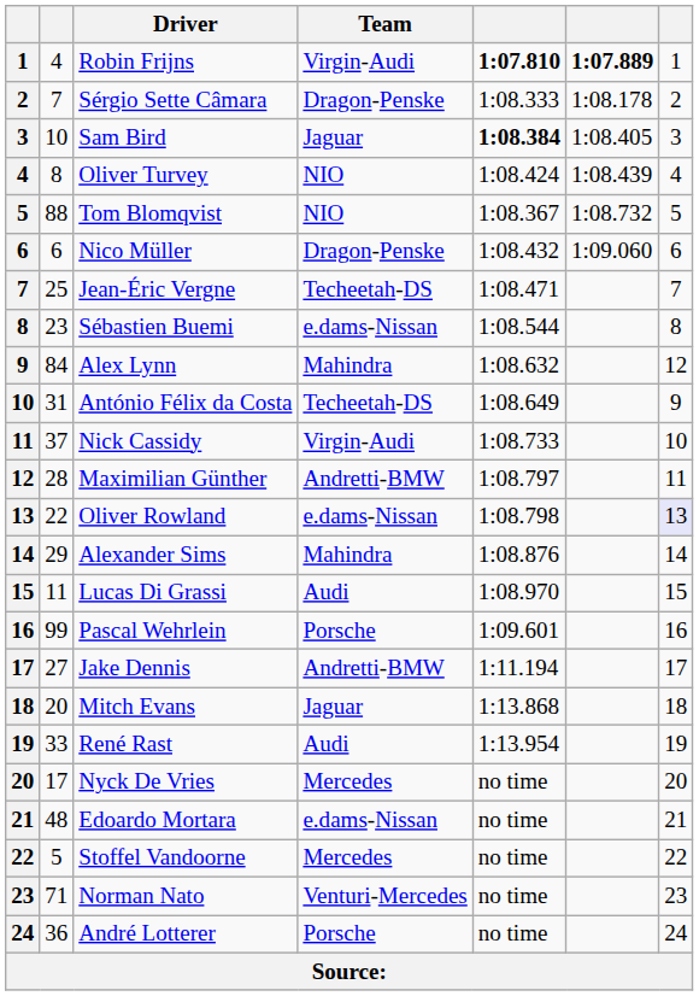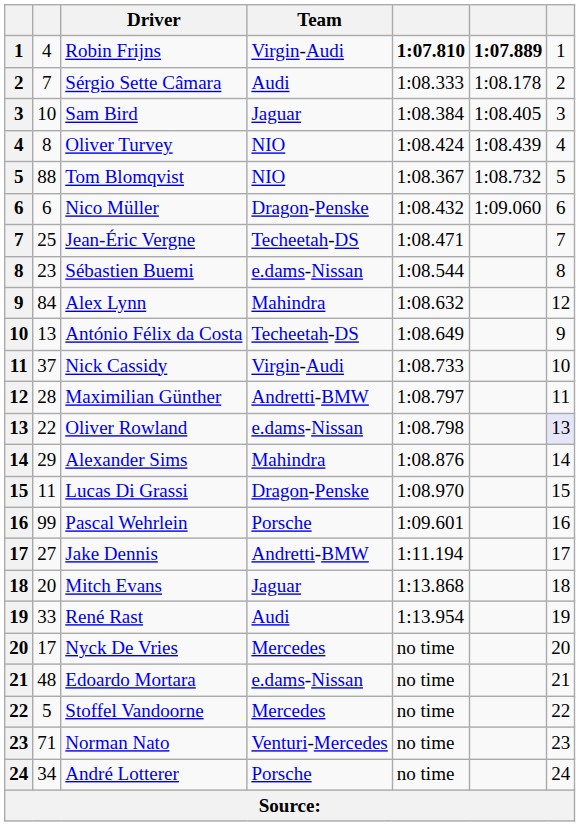Sérgio Sette Câmara | Team: Dragon-Penske -> Audi
Sam Bird | column 5: bold -> normal
António Félix da Costa | column 2: 31 -> 13
Lucas Di Grassi | Team: Audi -> Dragon-Penske
André Lotterer | column 2: 36 -> 34
